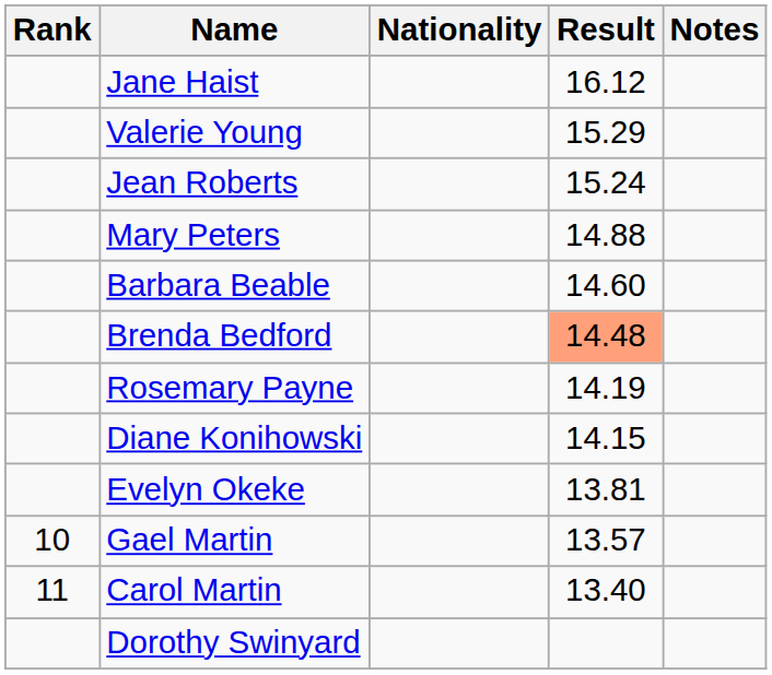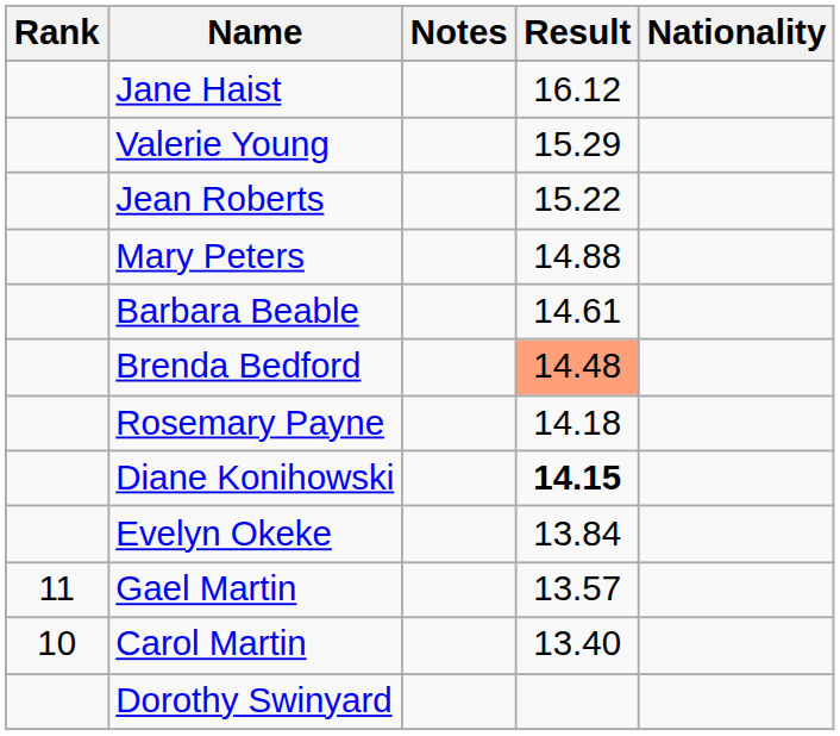columns swapped: Nationality <-> Notes
Jean Roberts | Result: 15.24 -> 15.22
Barbara Beable | Result: 14.60 -> 14.61
Rosemary Payne | Result: 14.19 -> 14.18
Diane Konihowski | Result: normal -> bold
Evelyn Okeke | Result: 13.81 -> 13.84
Gael Martin | Rank: 10 -> 11
Carol Martin | Rank: 11 -> 10
